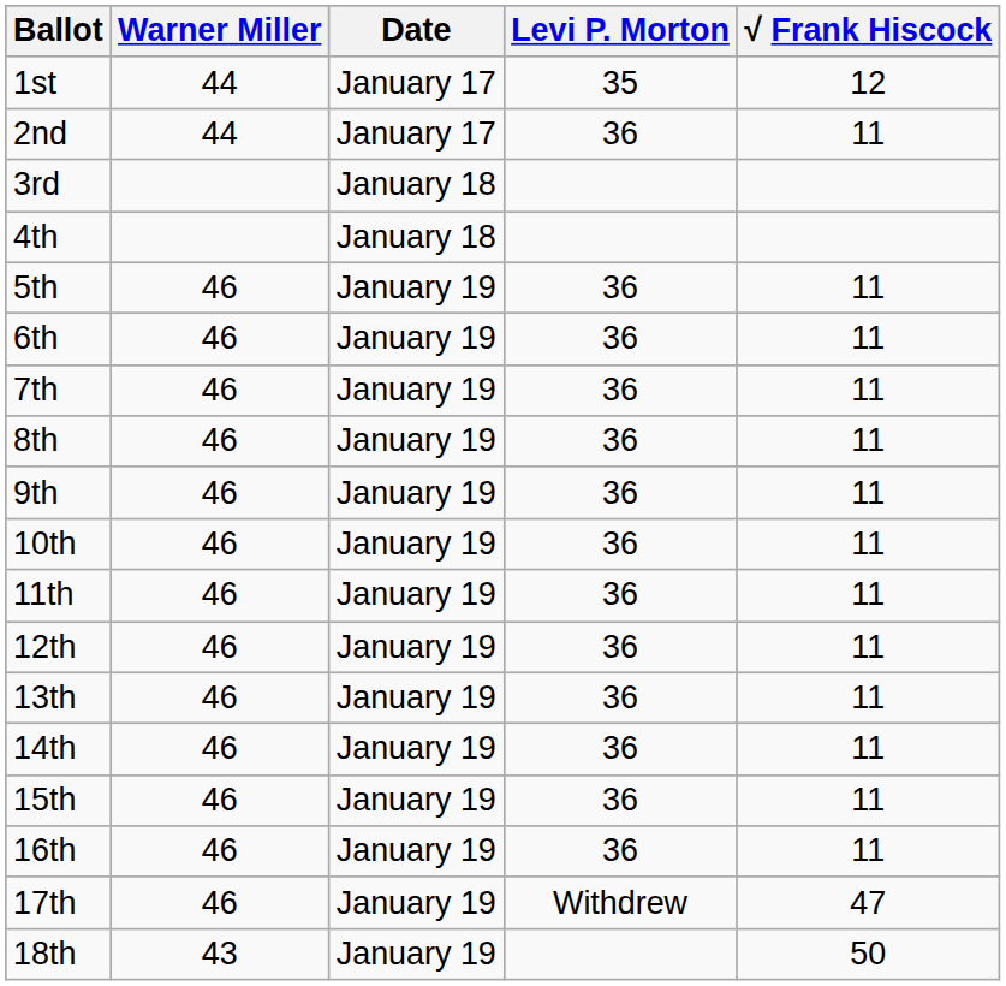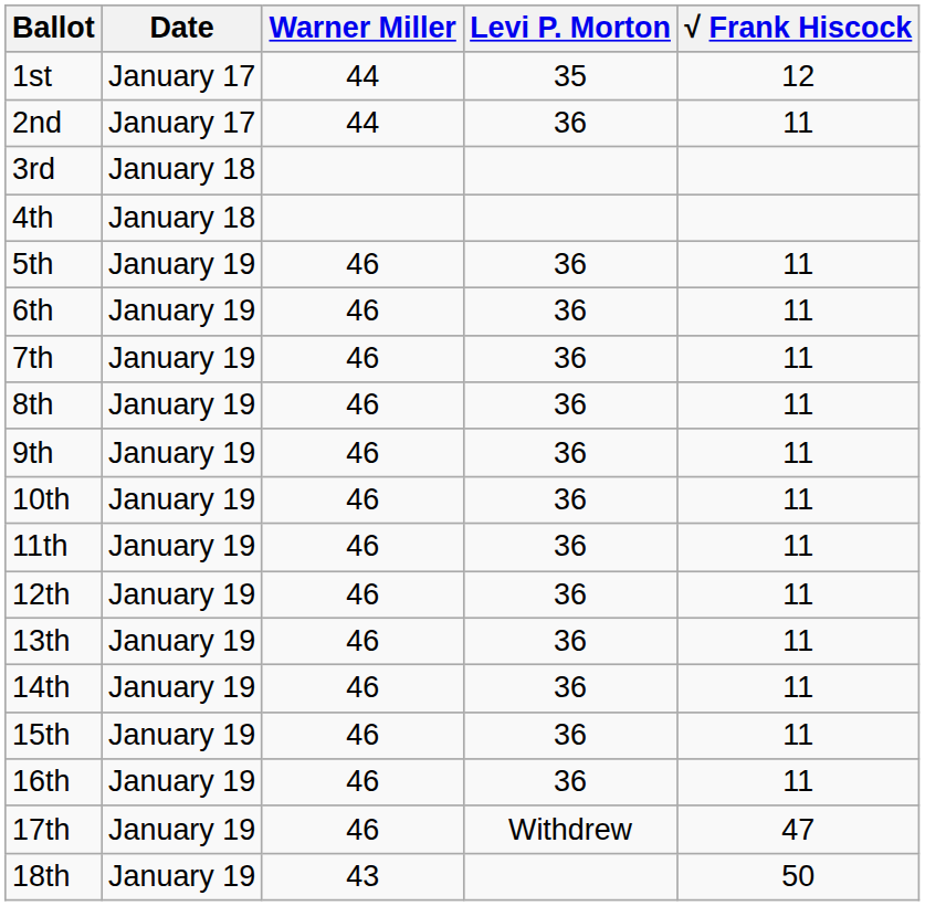columns swapped: Date <-> Warner Miller
